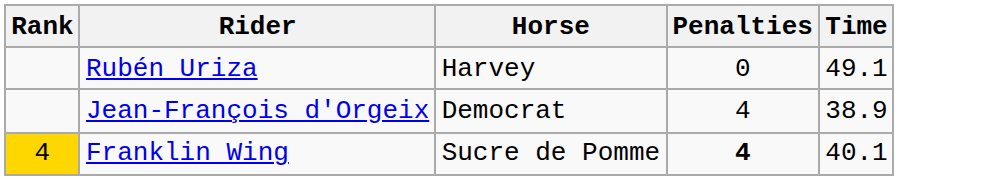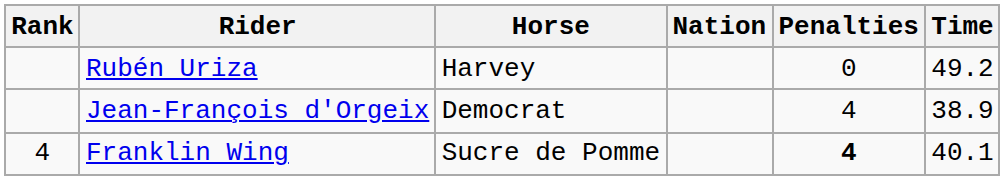+ column: Nation
Rubén Uriza | Time: 49.1 -> 49.2
Franklin Wing | Rank: gold background -> no background
